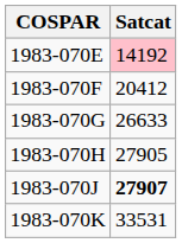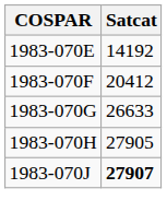1983-070E | Satcat: pink background -> no background
- row: 1983-070K | 33531
